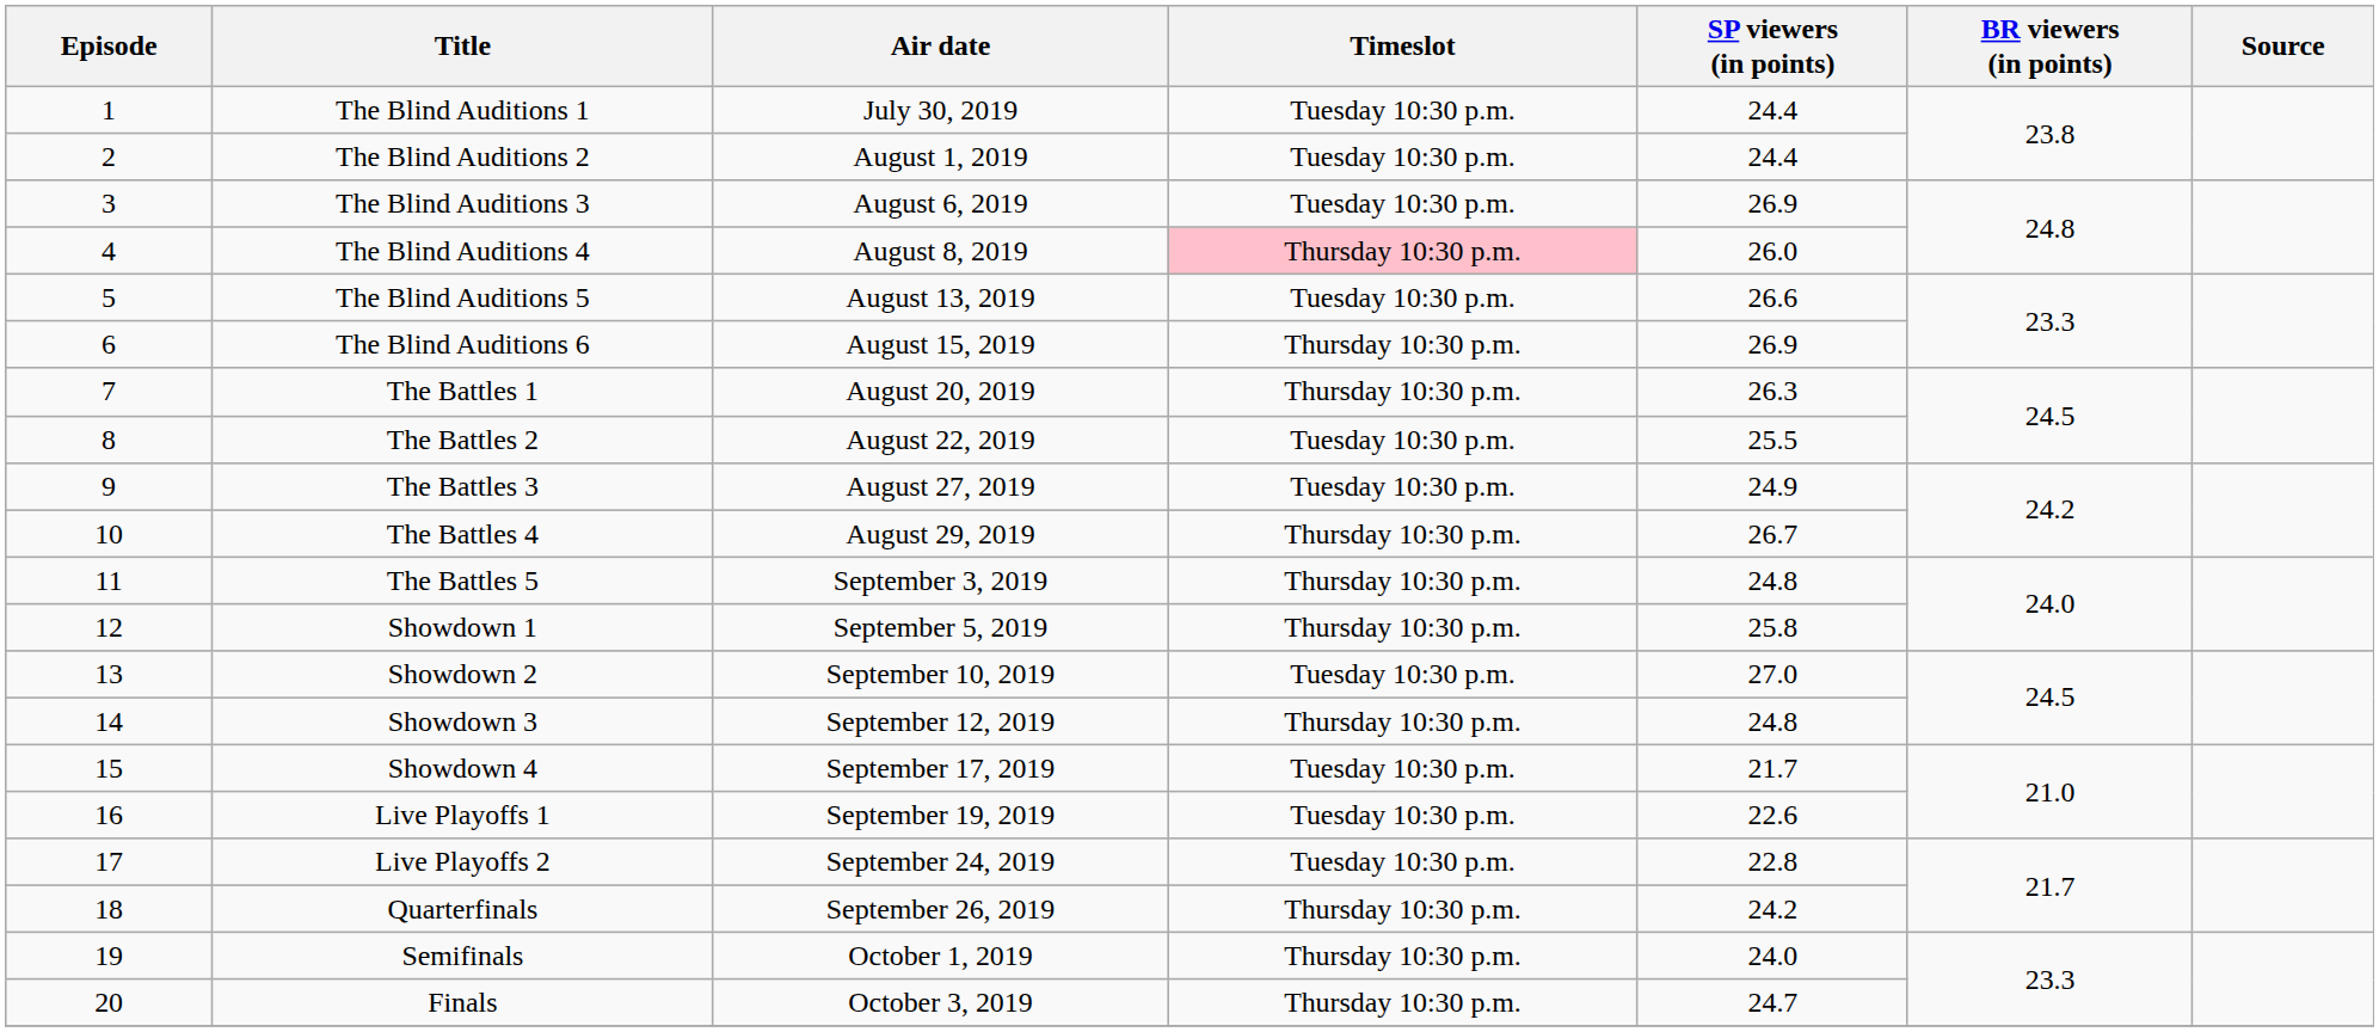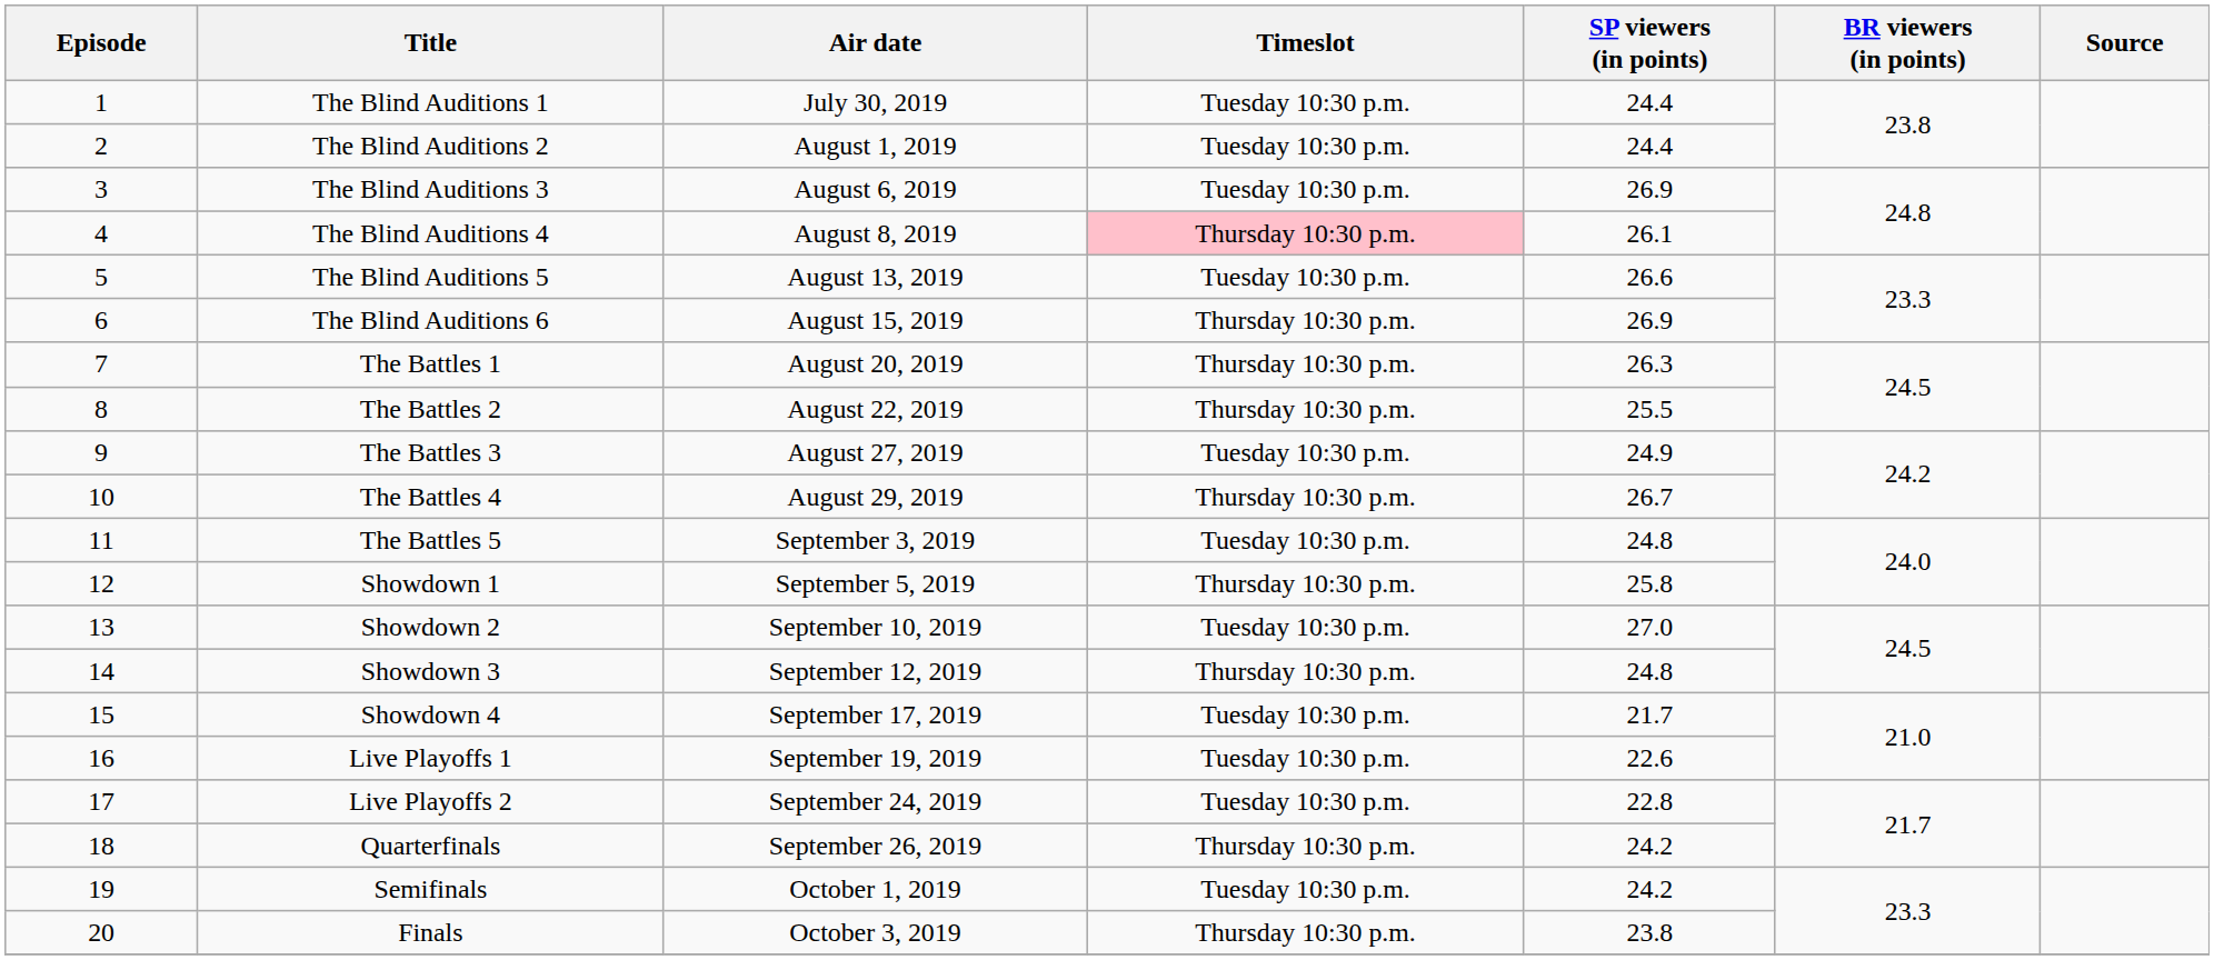The Blind Auditions 4 | SP viewers (in points): 26.0 -> 26.1
The Battles 2 | Timeslot: Tuesday 10:30 p.m. -> Thursday 10:30 p.m.
The Battles 5 | Timeslot: Thursday 10:30 p.m. -> Tuesday 10:30 p.m.
Semifinals | Timeslot: Thursday 10:30 p.m. -> Tuesday 10:30 p.m.
Semifinals | SP viewers (in points): 24.0 -> 24.2
Finals | SP viewers (in points): 24.7 -> 23.8
